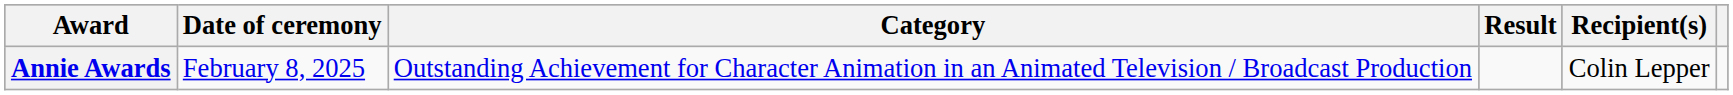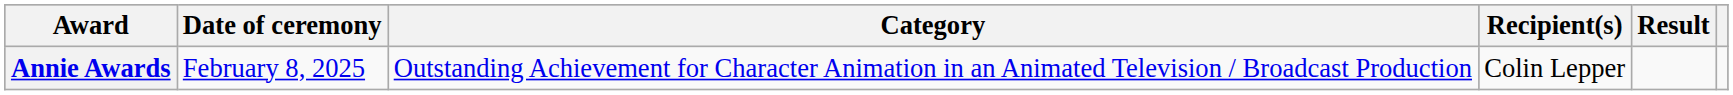columns swapped: Recipient(s) <-> Result
